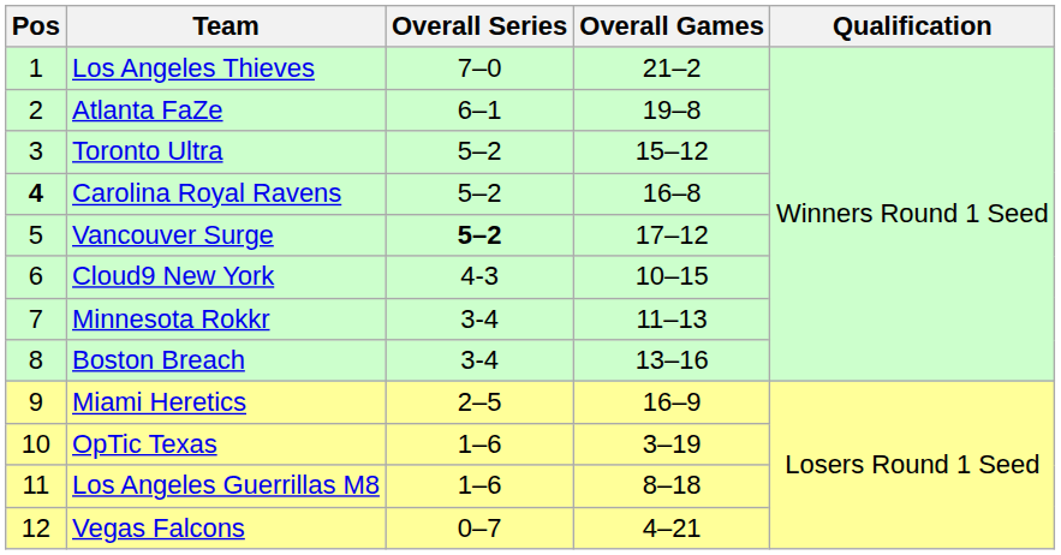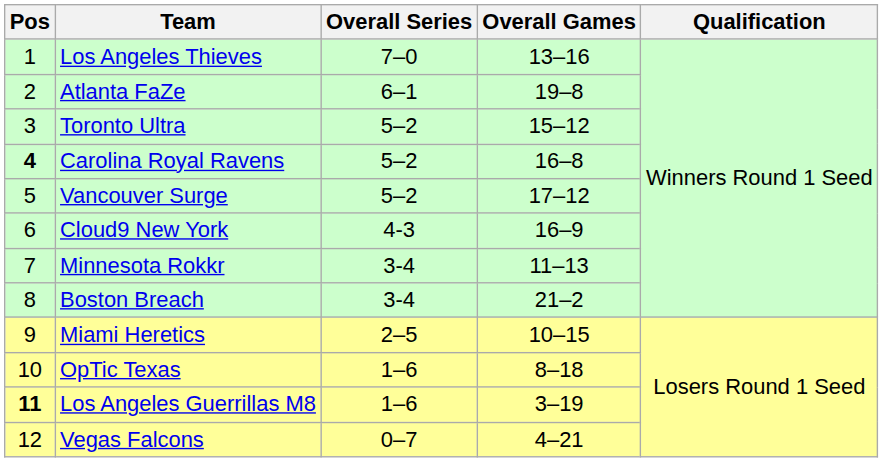Los Angeles Thieves | Overall Games: 21–2 -> 13–16
Vancouver Surge | Overall Series: bold -> normal
Cloud9 New York | Overall Games: 10–15 -> 16–9
Boston Breach | Overall Games: 13–16 -> 21–2
Miami Heretics | Overall Games: 16–9 -> 10–15
OpTic Texas | Overall Games: 3–19 -> 8–18
Los Angeles Guerrillas M8 | Pos: normal -> bold
Los Angeles Guerrillas M8 | Overall Games: 8–18 -> 3–19
